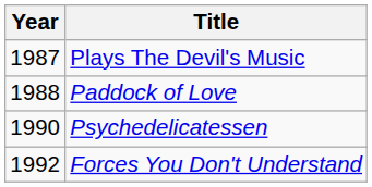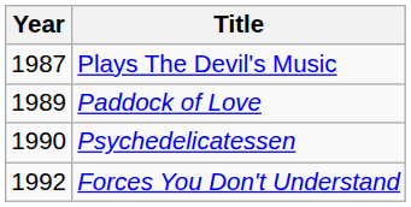Paddock of Love | Year: 1988 -> 1989
